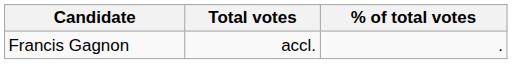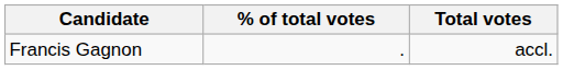columns swapped: Total votes <-> % of total votes
